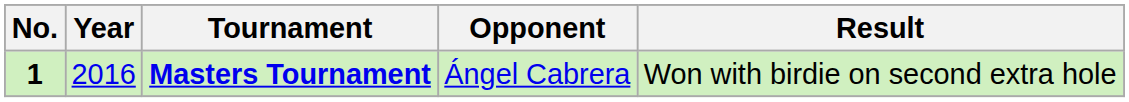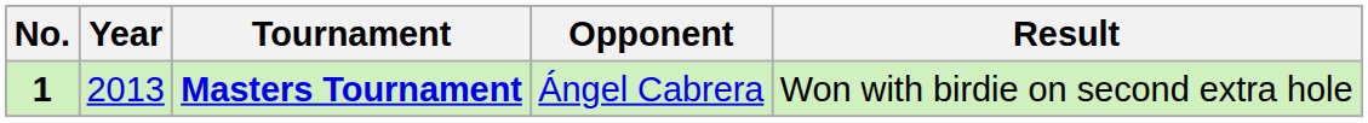Masters Tournament | Year: 2016 -> 2013
